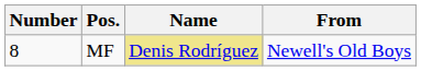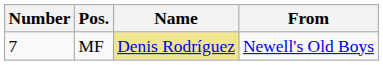MF | Number: 8 -> 7
